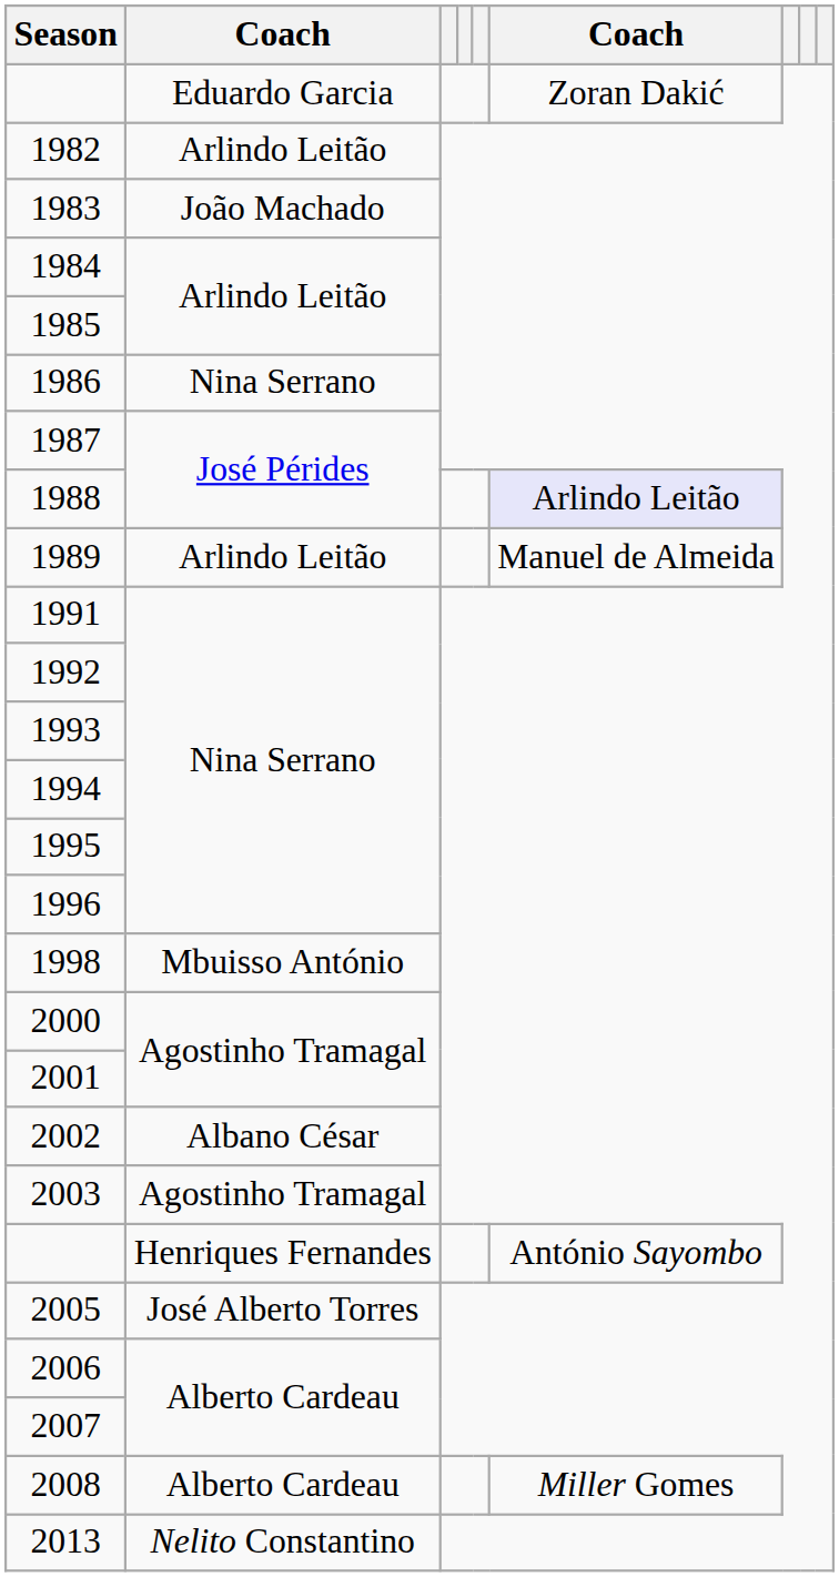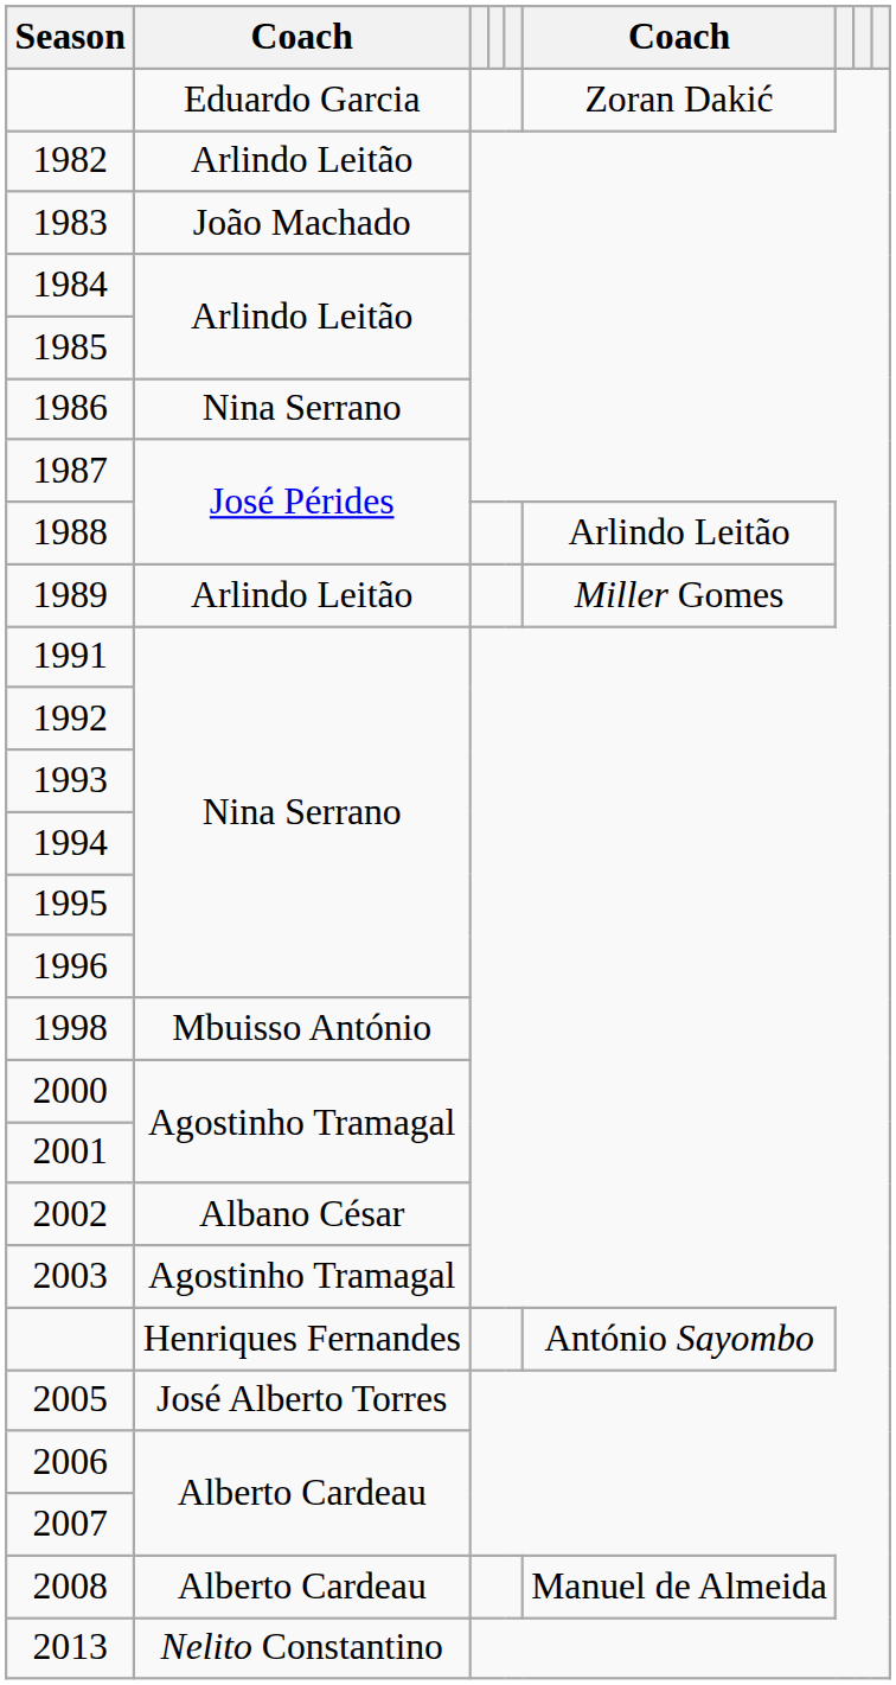1988 | column 6: lavender background -> no background
1989 | column 6: Manuel de Almeida -> Miller Gomes
2008 | column 6: Miller Gomes -> Manuel de Almeida
